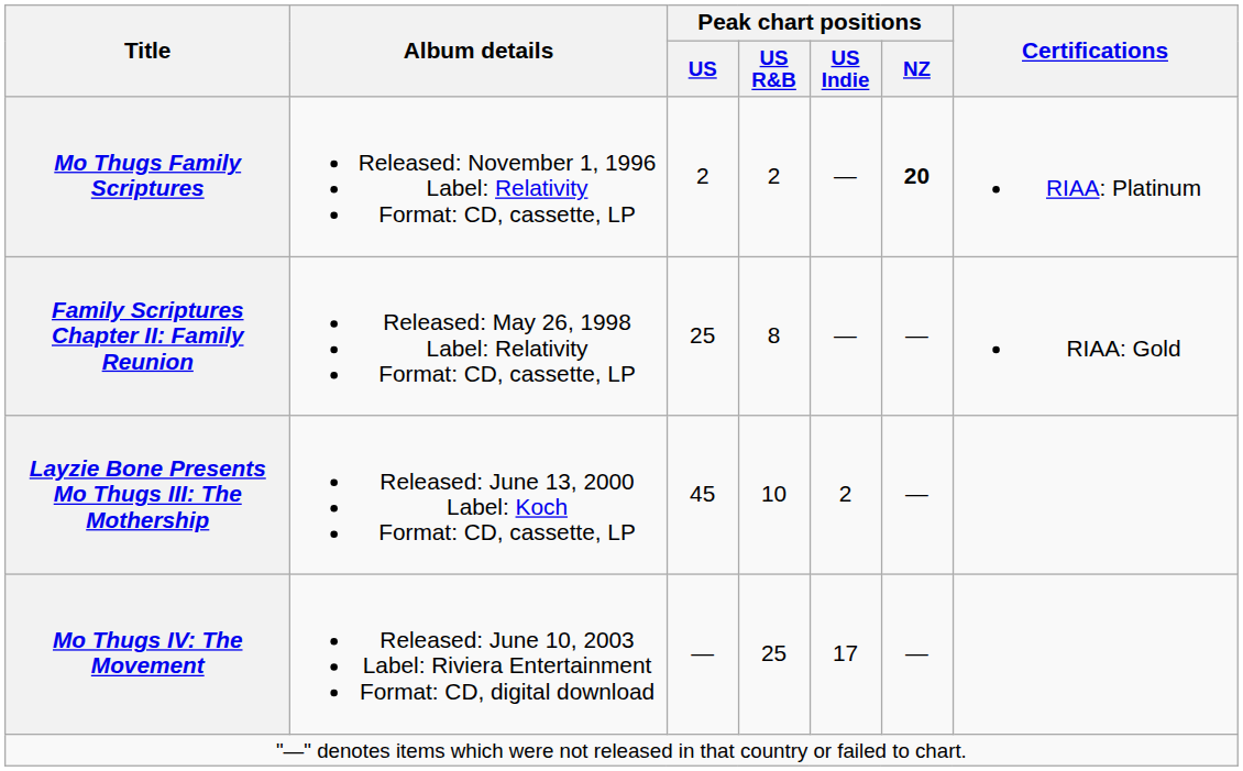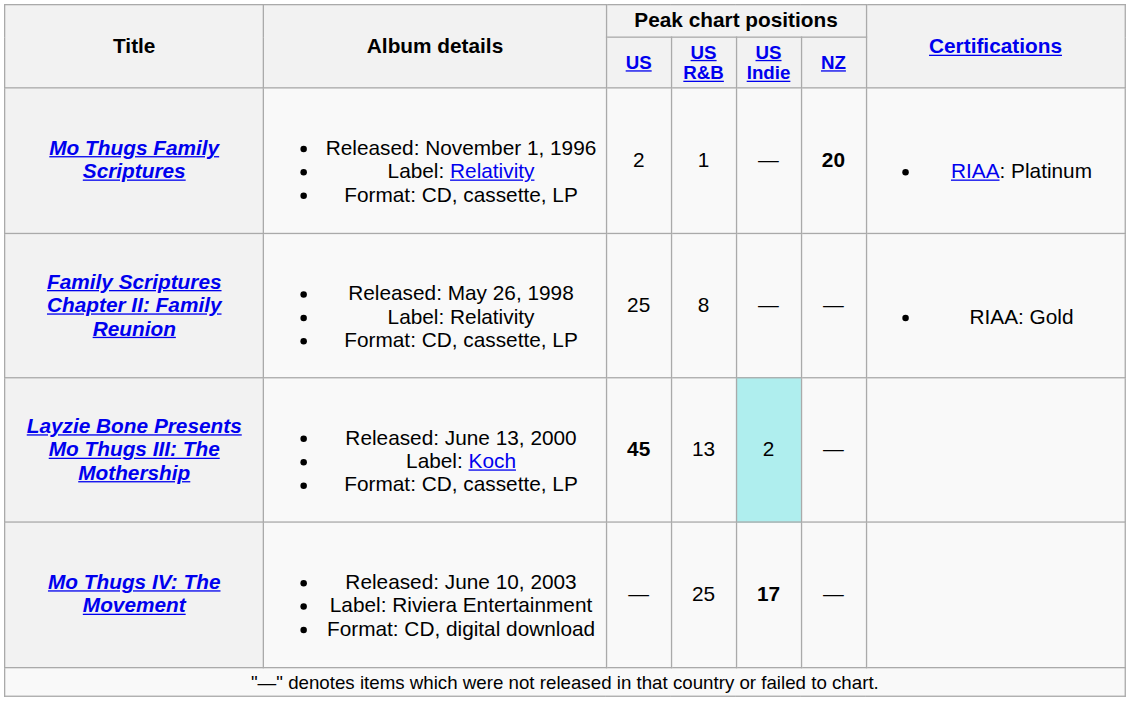Mo Thugs Family Scriptures | Peak chart positions / US R&B: 2 -> 1
Layzie Bone Presents Mo Thugs III: The Mothership | Peak chart positions / US: normal -> bold
Layzie Bone Presents Mo Thugs III: The Mothership | Peak chart positions / US R&B: 10 -> 13
Layzie Bone Presents Mo Thugs III: The Mothership | Peak chart positions / US Indie: no background -> paleturquoise background
Mo Thugs IV: The Movement | Peak chart positions / US Indie: normal -> bold
